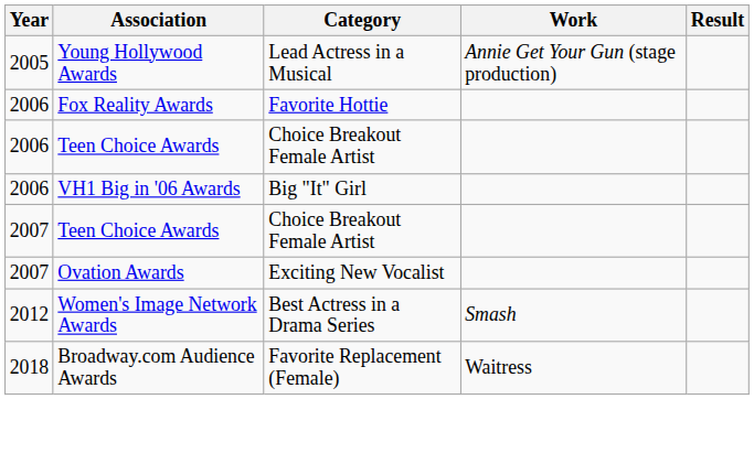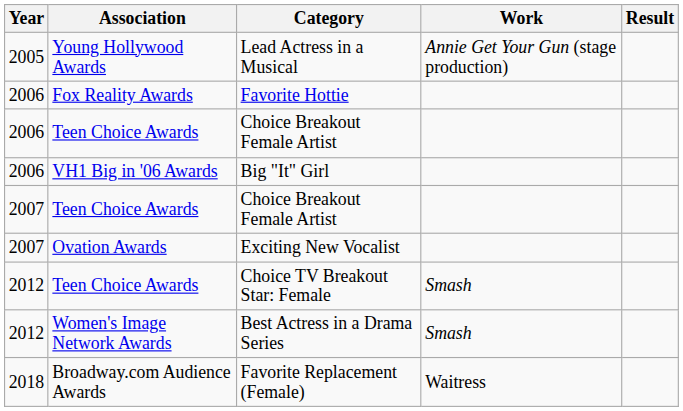+ row: 2012 | Teen Choice Awards | Choice TV Breakout Star: Female | Smash
